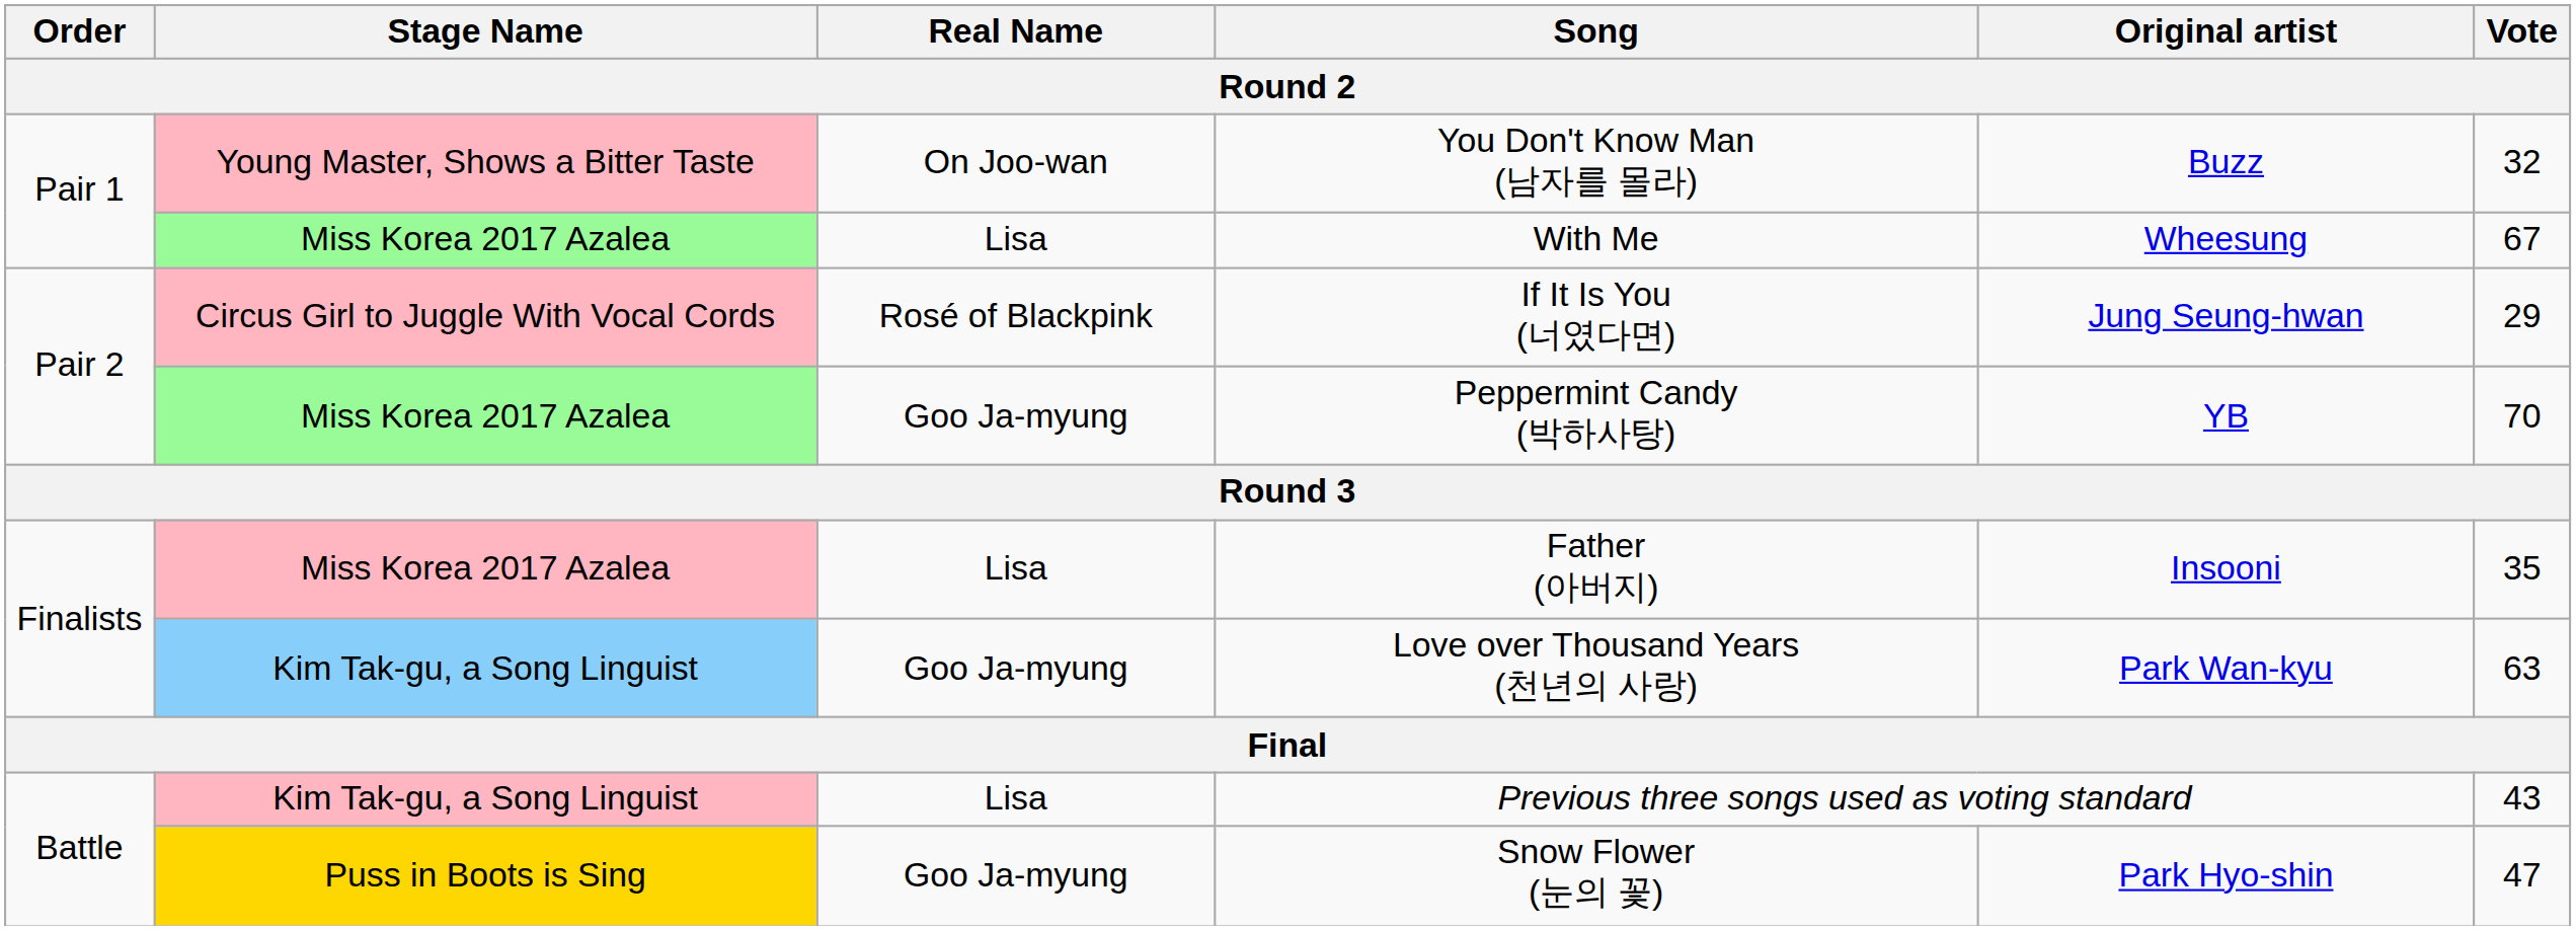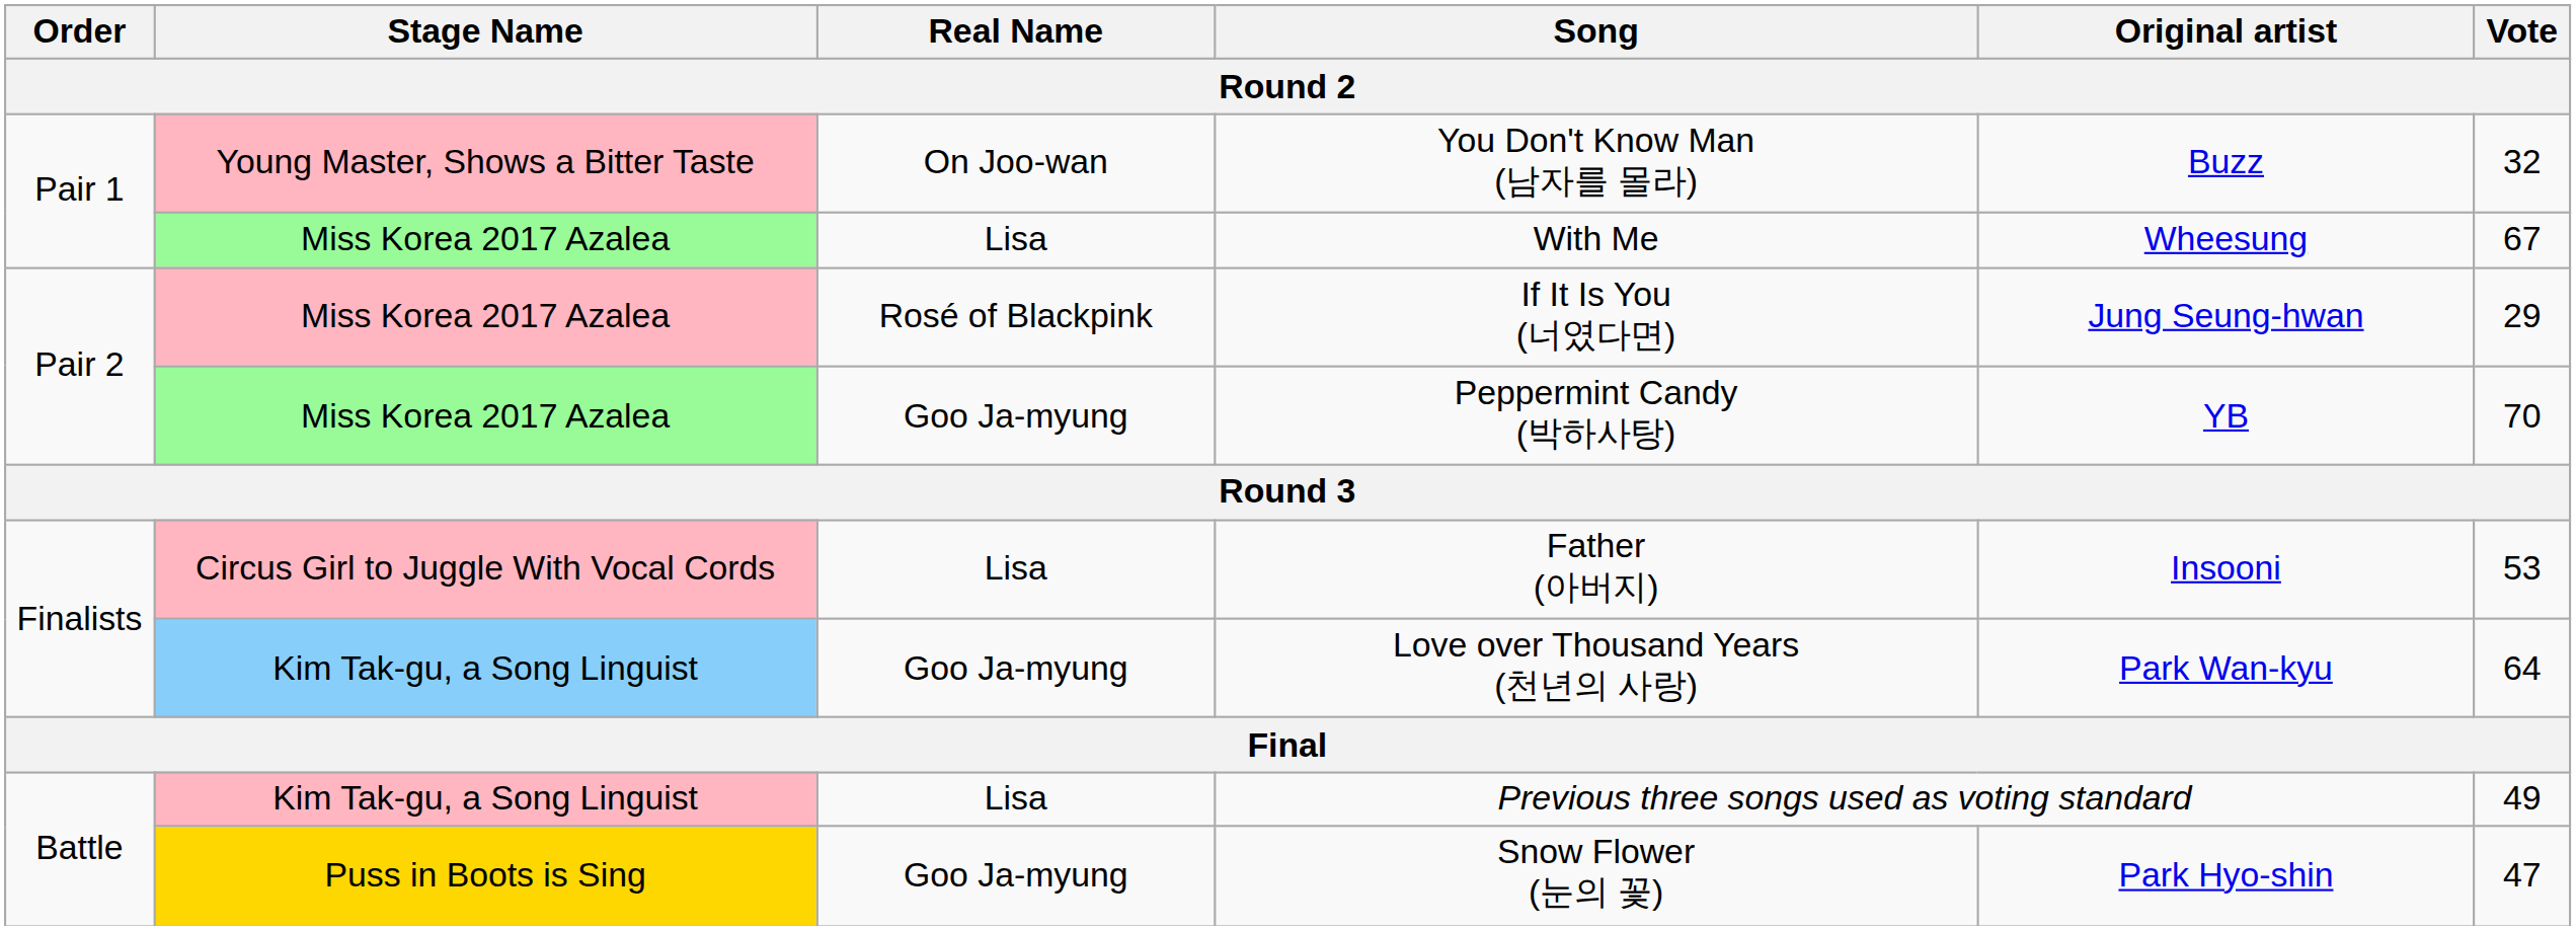If It Is You (너였다면) | Stage Name: Circus Girl to Juggle With Vocal Cords -> Miss Korea 2017 Azalea
Father (아버지) | Stage Name: Miss Korea 2017 Azalea -> Circus Girl to Juggle With Vocal Cords
Father (아버지) | Vote: 35 -> 53
Love over Thousand Years (천년의 사랑) | Vote: 63 -> 64
Previous three songs used as voting standard | Vote: 43 -> 49
